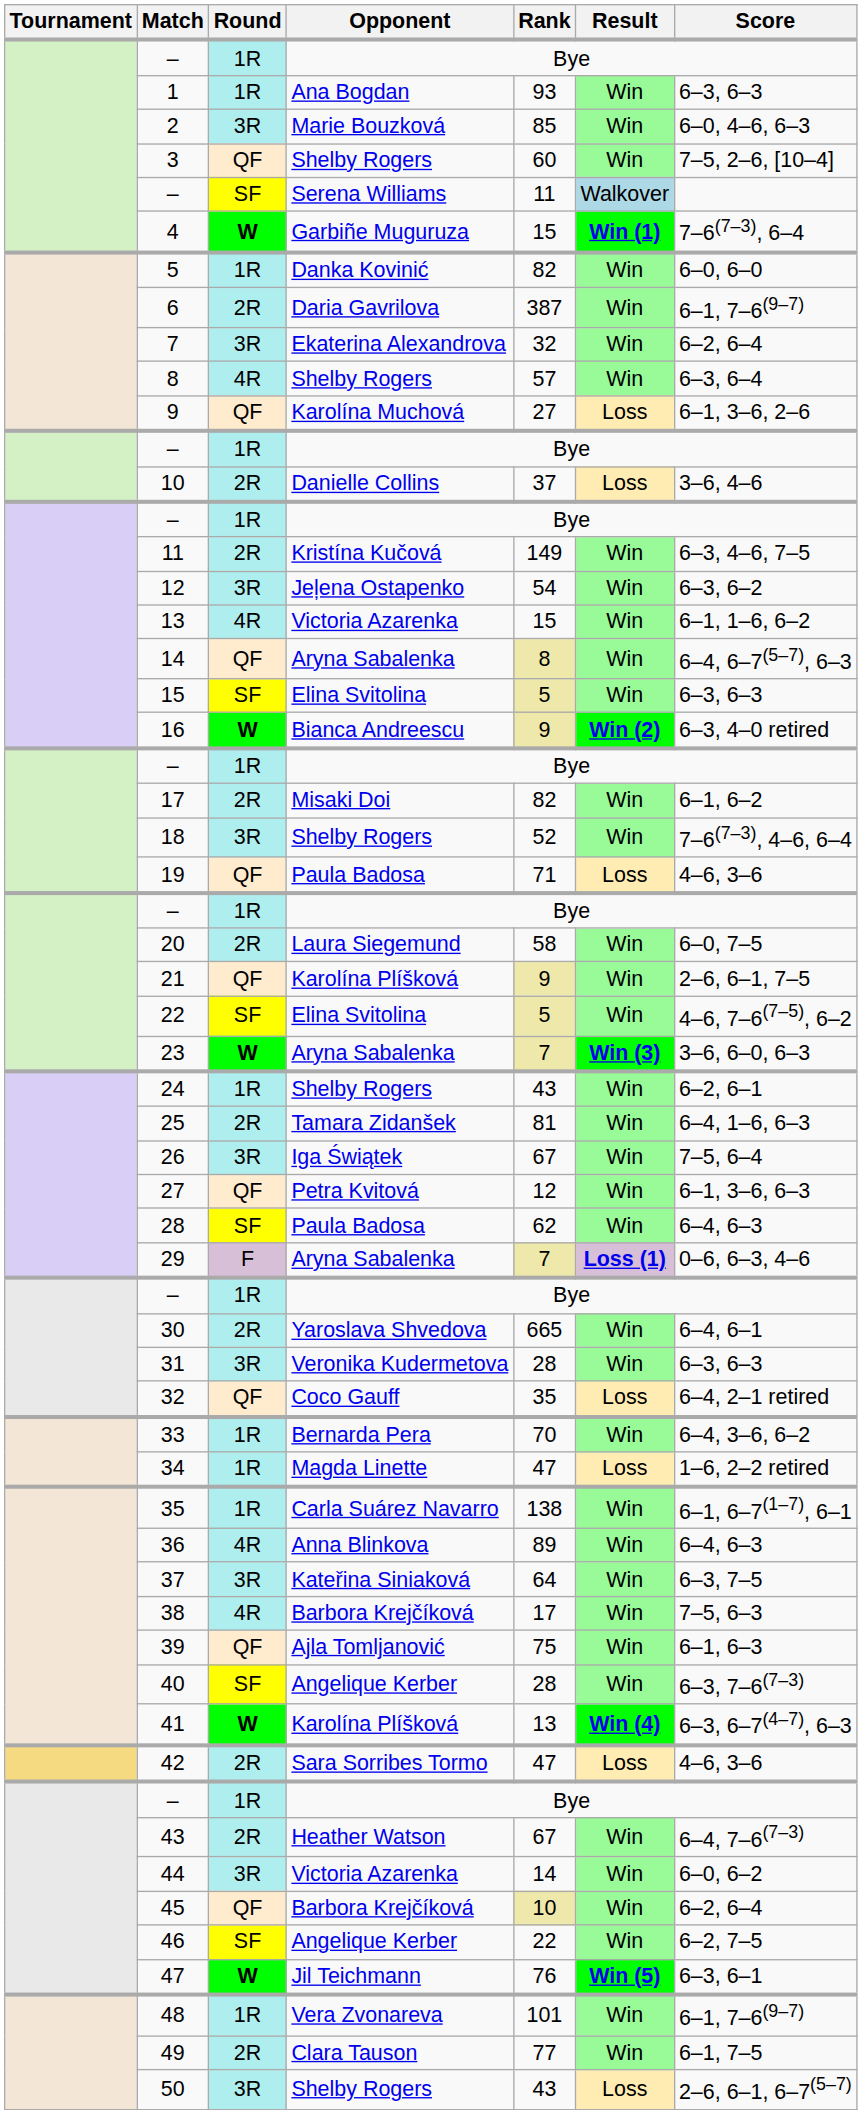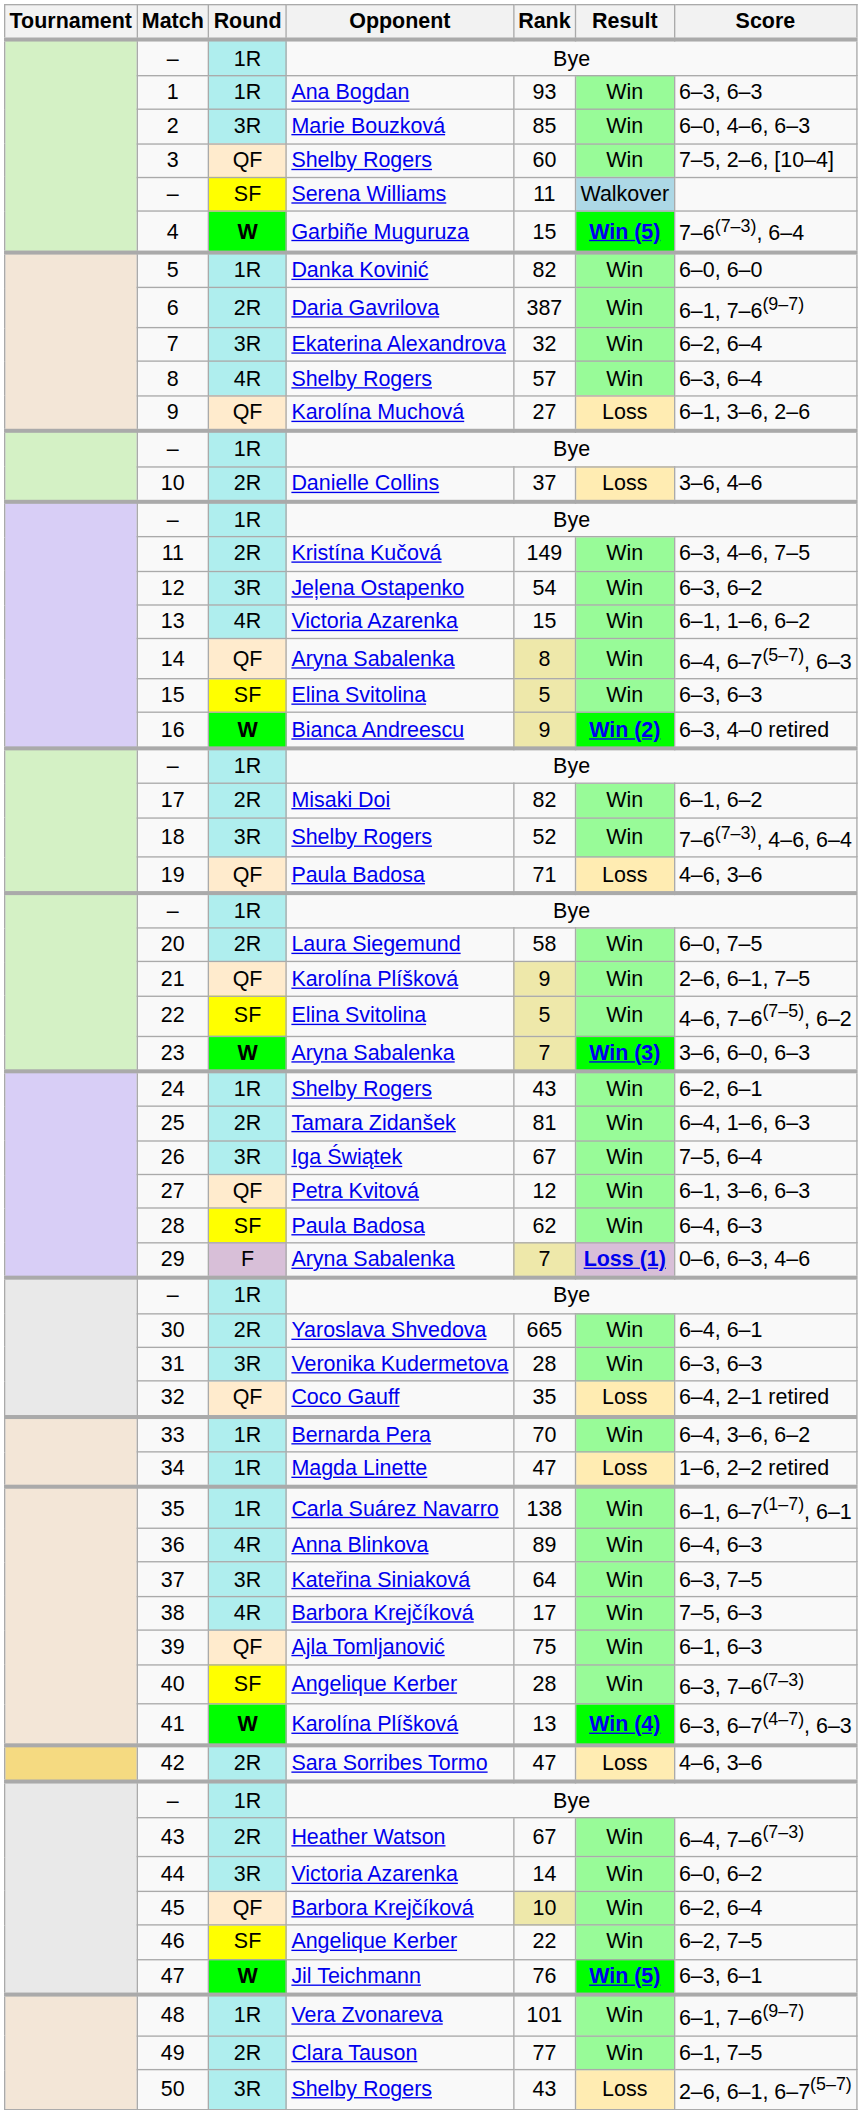4 | Result: Win (1) -> Win (5)
